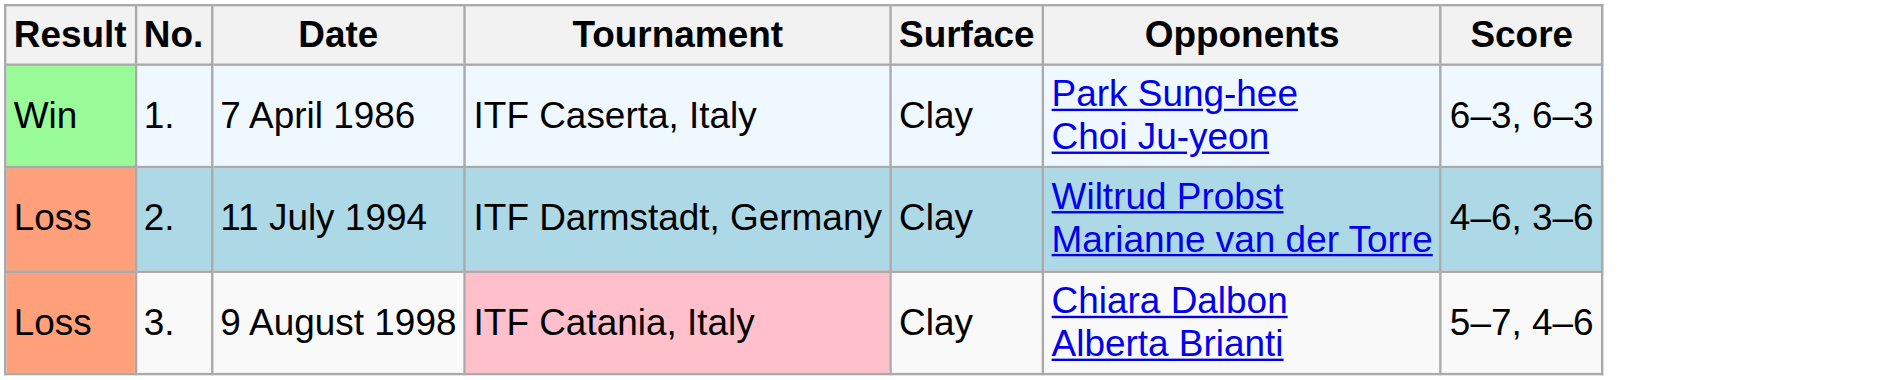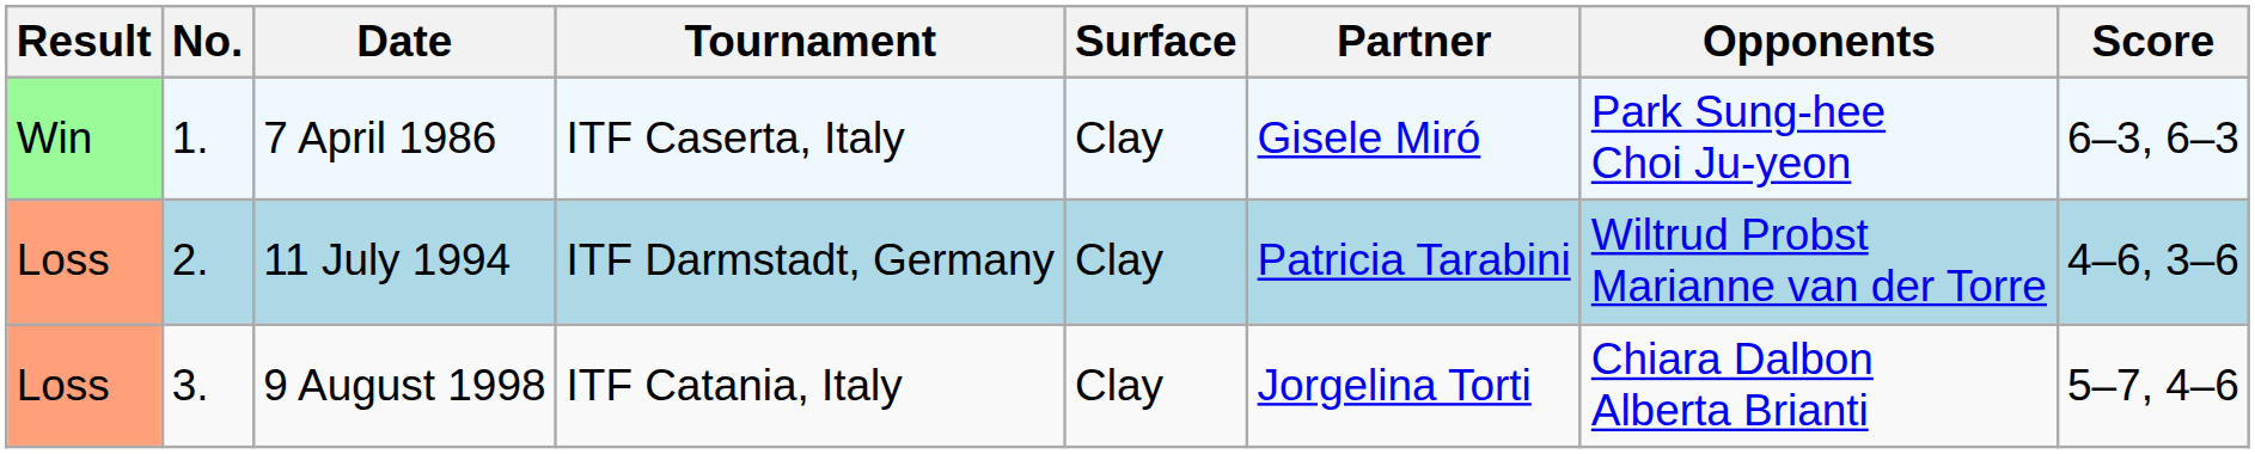+ column: Partner | Gisele Miró | Patricia Tarabini | Jorgelina Torti
9 August 1998 | Tournament: pink background -> no background
